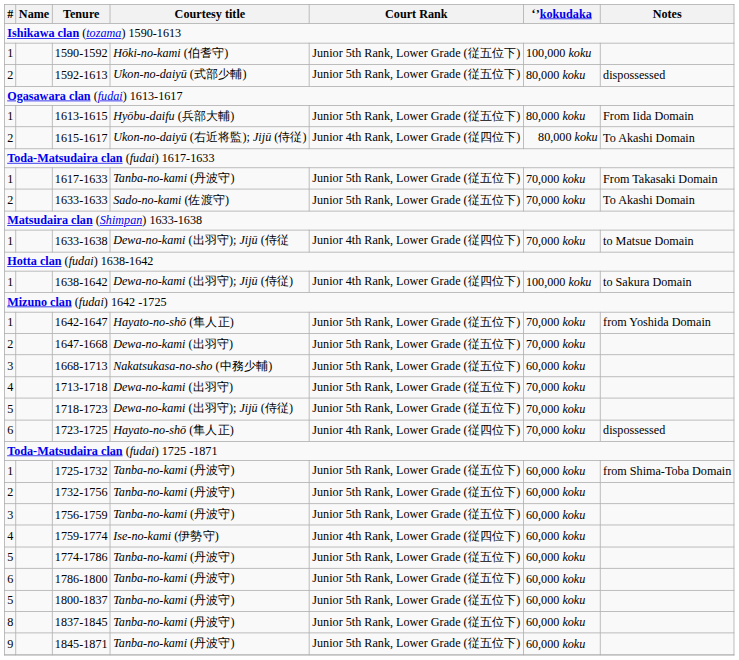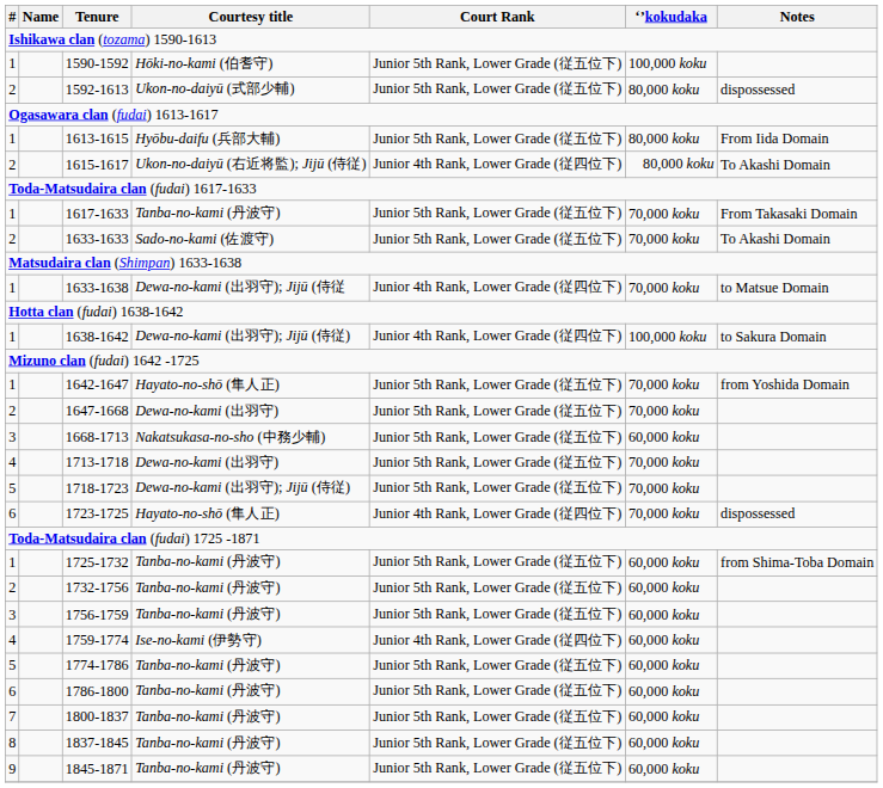1800-1837 | #: 5 -> 7
